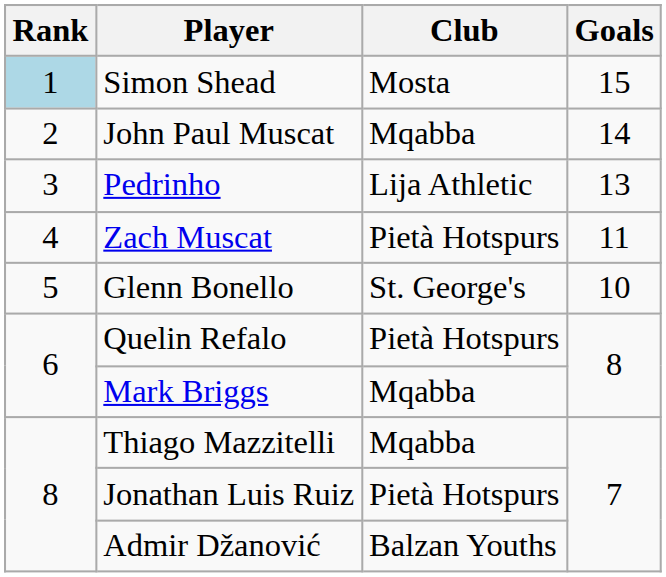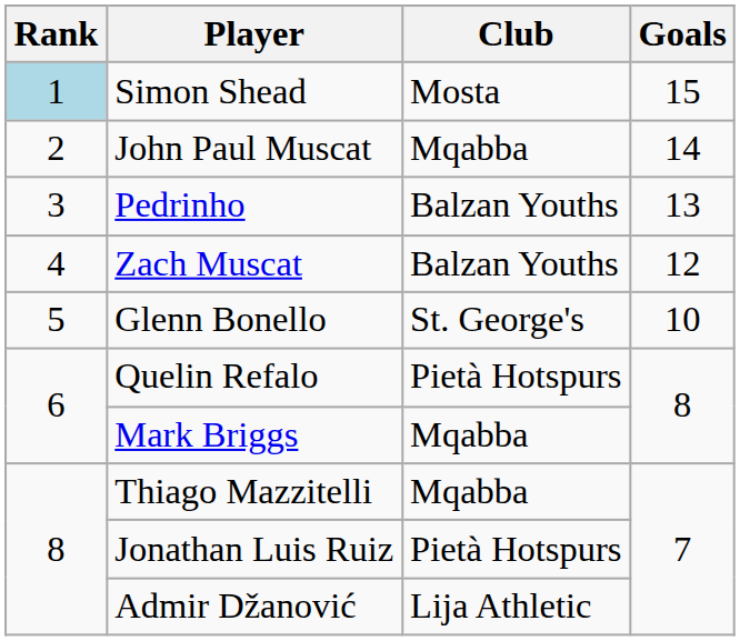Pedrinho | Club: Lija Athletic -> Balzan Youths
Zach Muscat | Club: Pietà Hotspurs -> Balzan Youths
Zach Muscat | Goals: 11 -> 12
Admir Džanović | Club: Balzan Youths -> Lija Athletic
